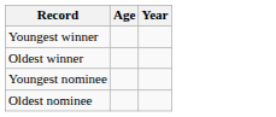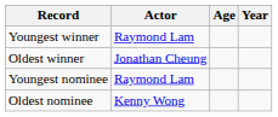+ column: Actor | Raymond Lam | Jonathan Cheung | Raymond Lam | Kenny Wong
